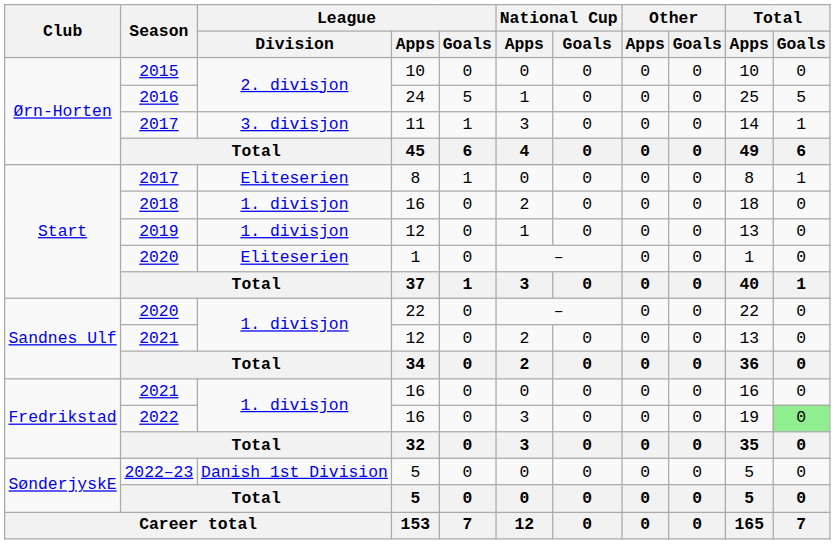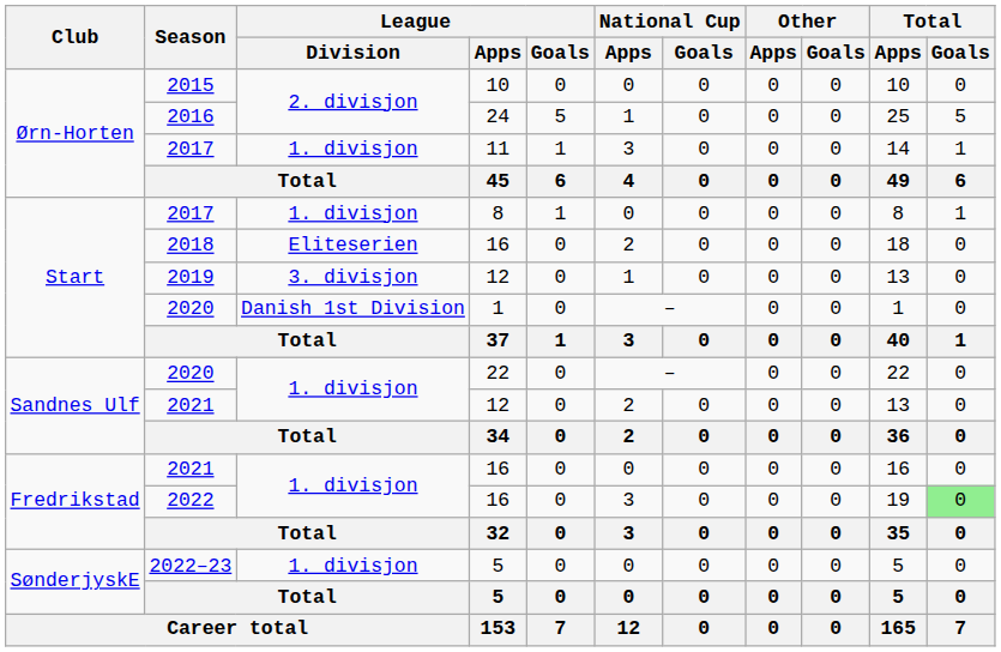2017 / 11 | League / Division: 3. divisjon -> 1. divisjon
2017 / 8 | League / Division: Eliteserien -> 1. divisjon
2018 | League / Division: 1. divisjon -> Eliteserien
2019 | League / Division: 1. divisjon -> 3. divisjon
2020 / 1 | League / Division: Eliteserien -> Danish 1st Division
2022–23 | League / Division: Danish 1st Division -> 1. divisjon
